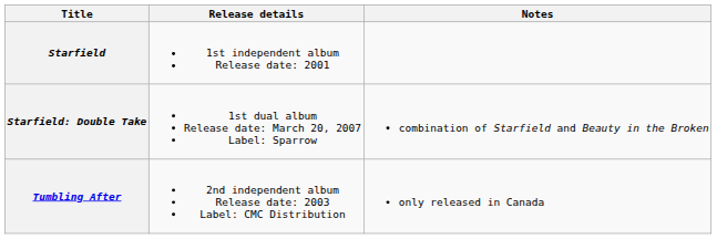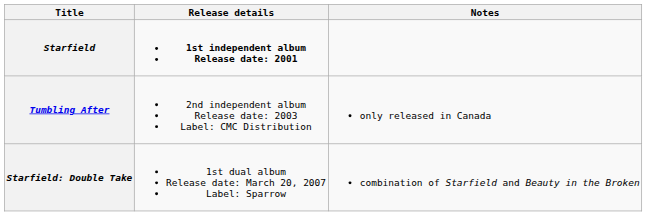Starfield | Release details: normal -> bold
rows swapped: Tumbling After <-> Starfield: Double Take
